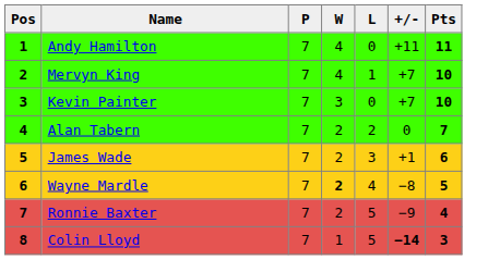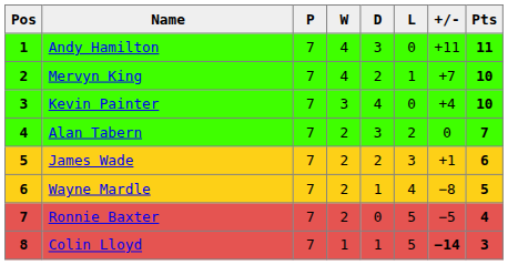+ column: D | 3 | 2 | 4 | 3 | 2 | 1 | 0 | 1
Kevin Painter | +/-: +7 -> +4
Wayne Mardle | W: bold -> normal
Ronnie Baxter | +/-: −9 -> −5
